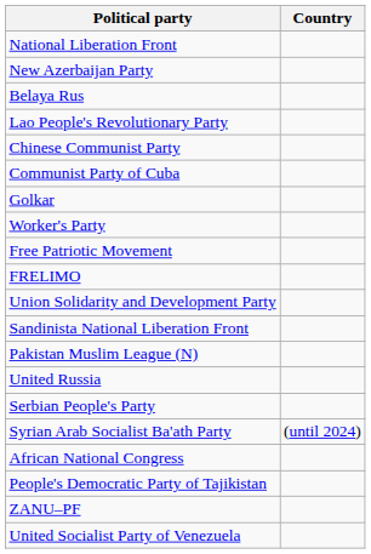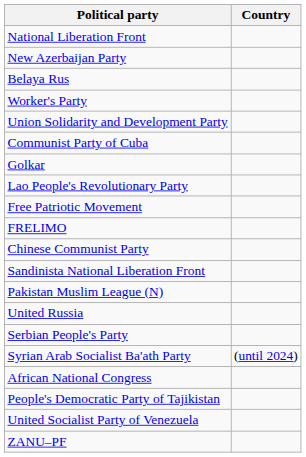rows swapped: Worker's Party <-> Lao People's Revolutionary Party
rows swapped: Chinese Communist Party <-> Union Solidarity and Development Party
rows swapped: United Socialist Party of Venezuela <-> ZANU–PF
